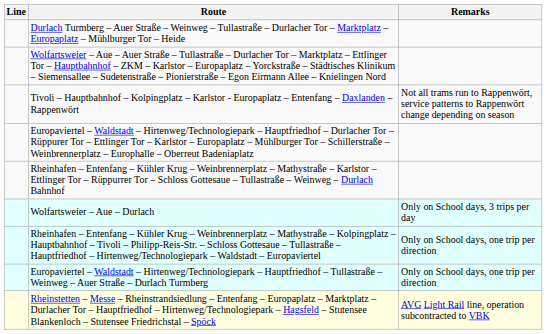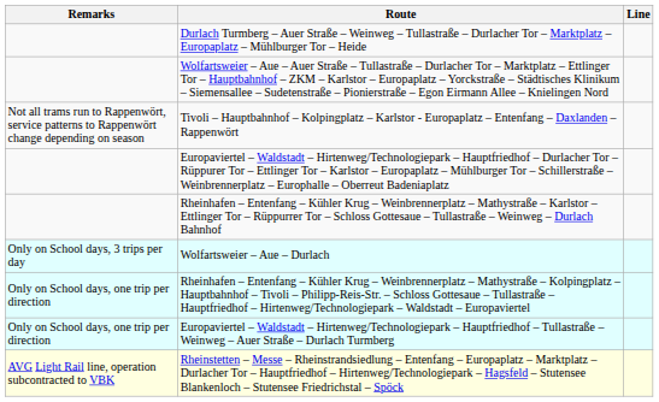columns swapped: Line <-> Remarks
